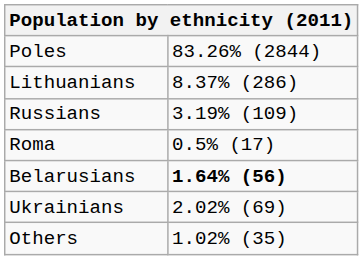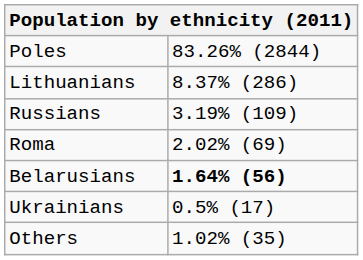Roma | column 2: 0.5% (17) -> 2.02% (69)
Ukrainians | column 2: 2.02% (69) -> 0.5% (17)
